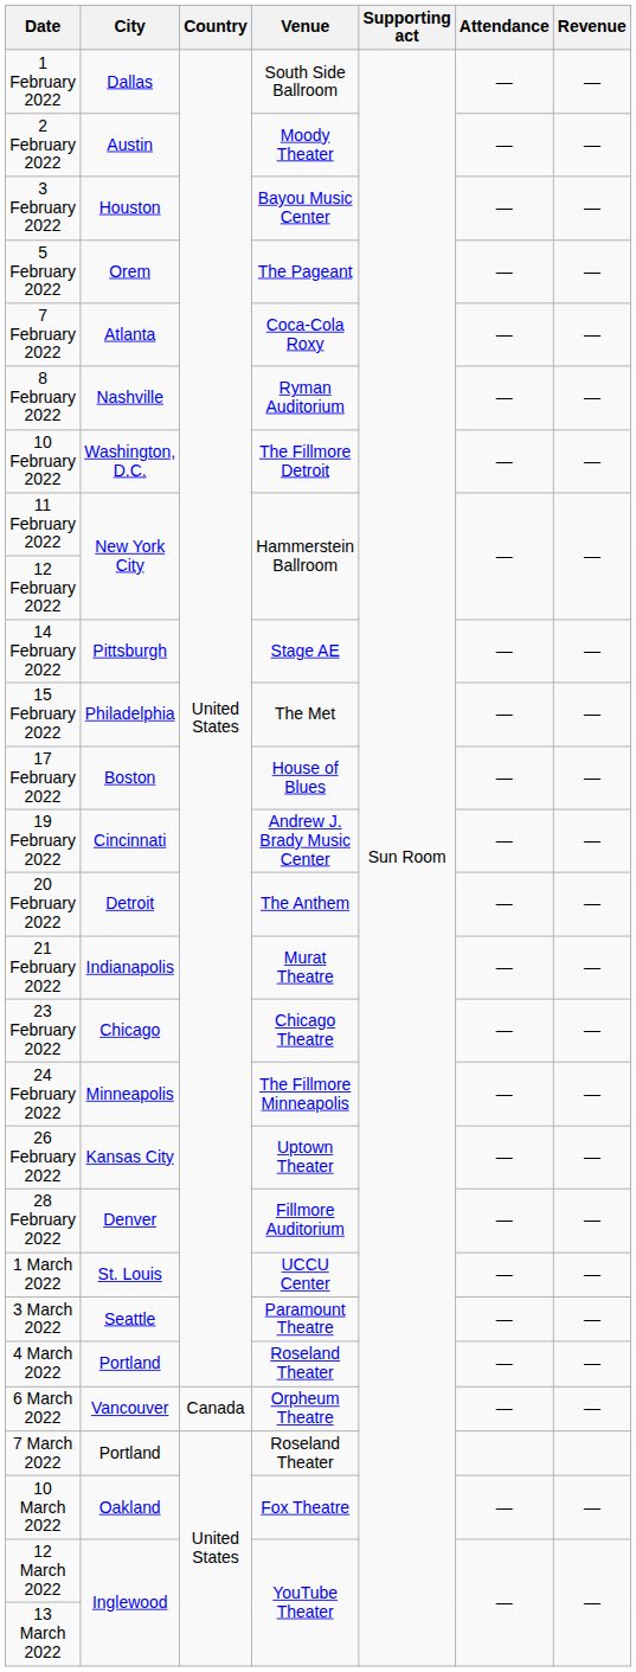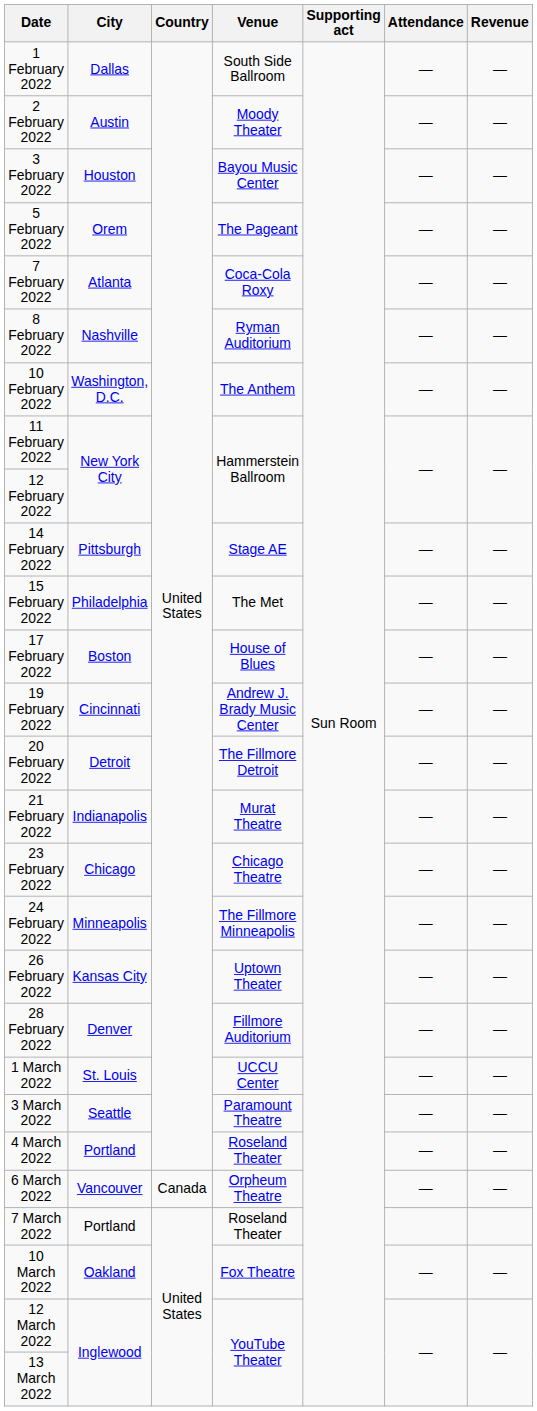10 February 2022 | Venue: The Fillmore Detroit -> The Anthem
20 February 2022 | Venue: The Anthem -> The Fillmore Detroit
